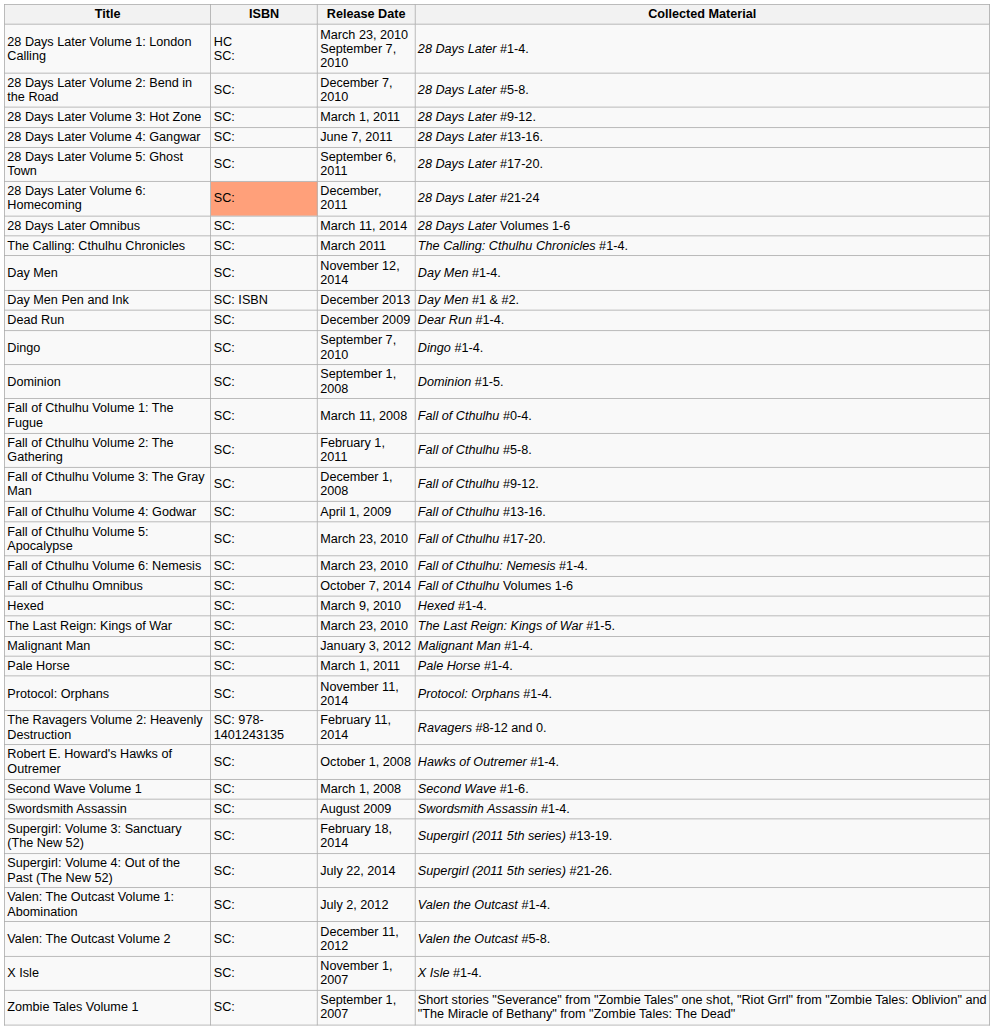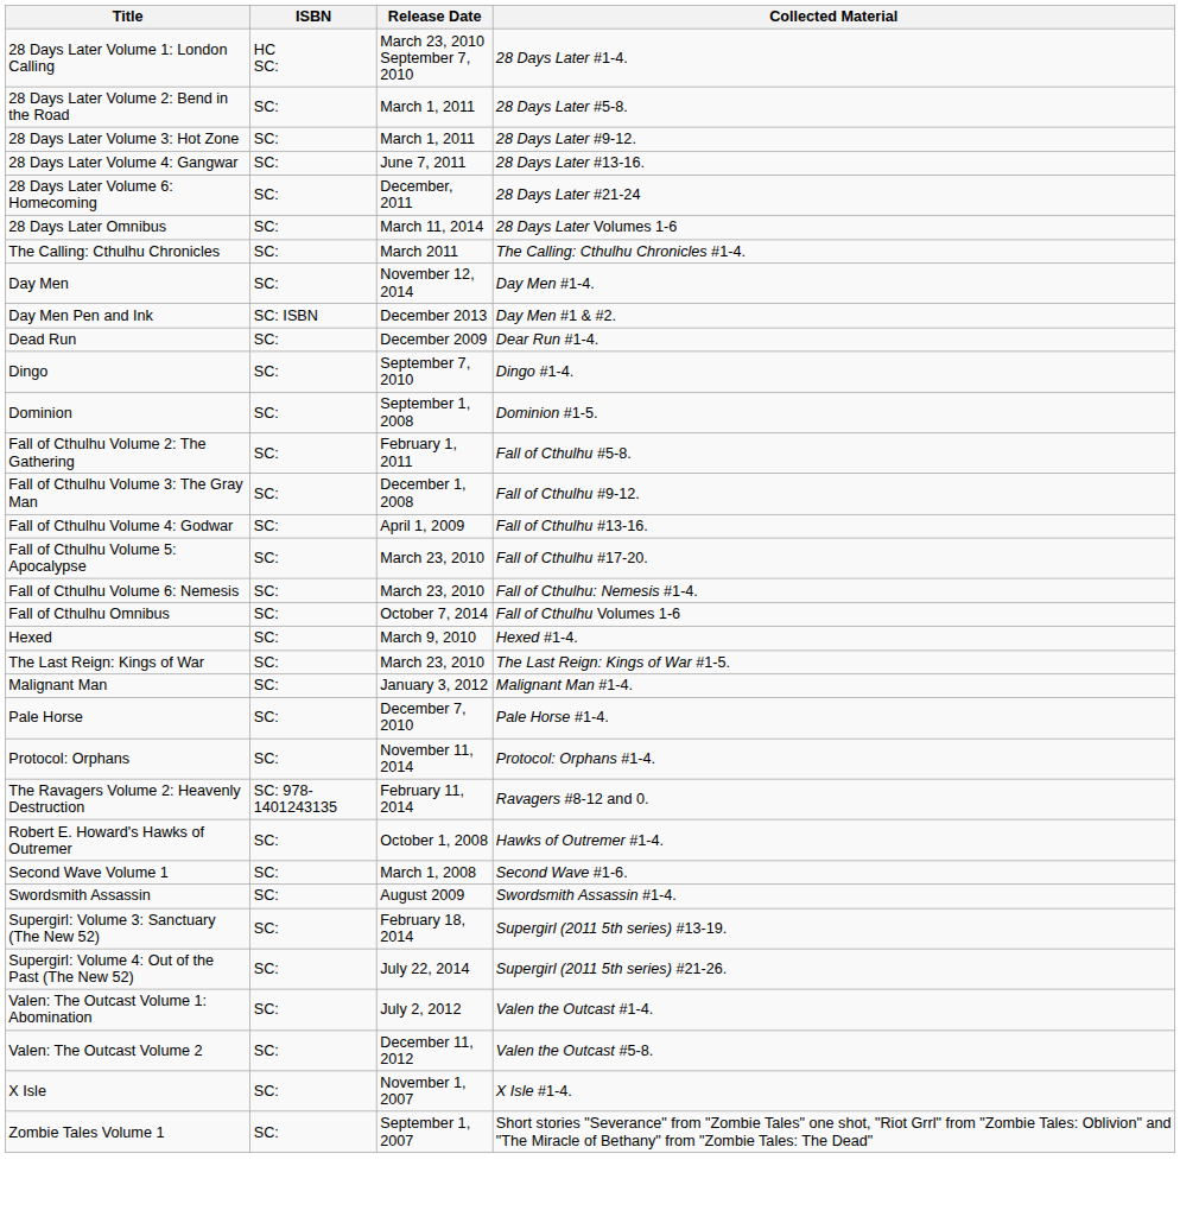28 Days Later Volume 2: Bend in the Road | Release Date: December 7, 2010 -> March 1, 2011
- row: 28 Days Later Volume 5: Ghost Town | SC: | September 6, 2011 | 28 Days Later #17-20.
28 Days Later Volume 6: Homecoming | ISBN: lightsalmon background -> no background
- row: Fall of Cthulhu Volume 1: The Fugue | SC: | March 11, 2008 | Fall of Cthulhu #0-4.
Pale Horse | Release Date: March 1, 2011 -> December 7, 2010
